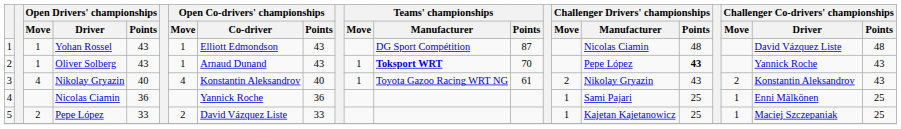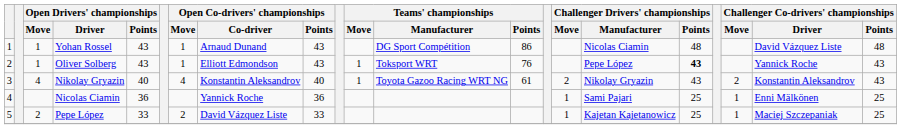Yohan Rossel | Open Co-drivers' championships / Co-driver: Elliott Edmondson -> Arnaud Dunand
Yohan Rossel | Teams' championships / Points: 87 -> 86
Oliver Solberg | Open Co-drivers' championships / Co-driver: Arnaud Dunand -> Elliott Edmondson
Oliver Solberg | Teams' championships / Manufacturer: bold -> normal
Oliver Solberg | Teams' championships / Points: 70 -> 76
